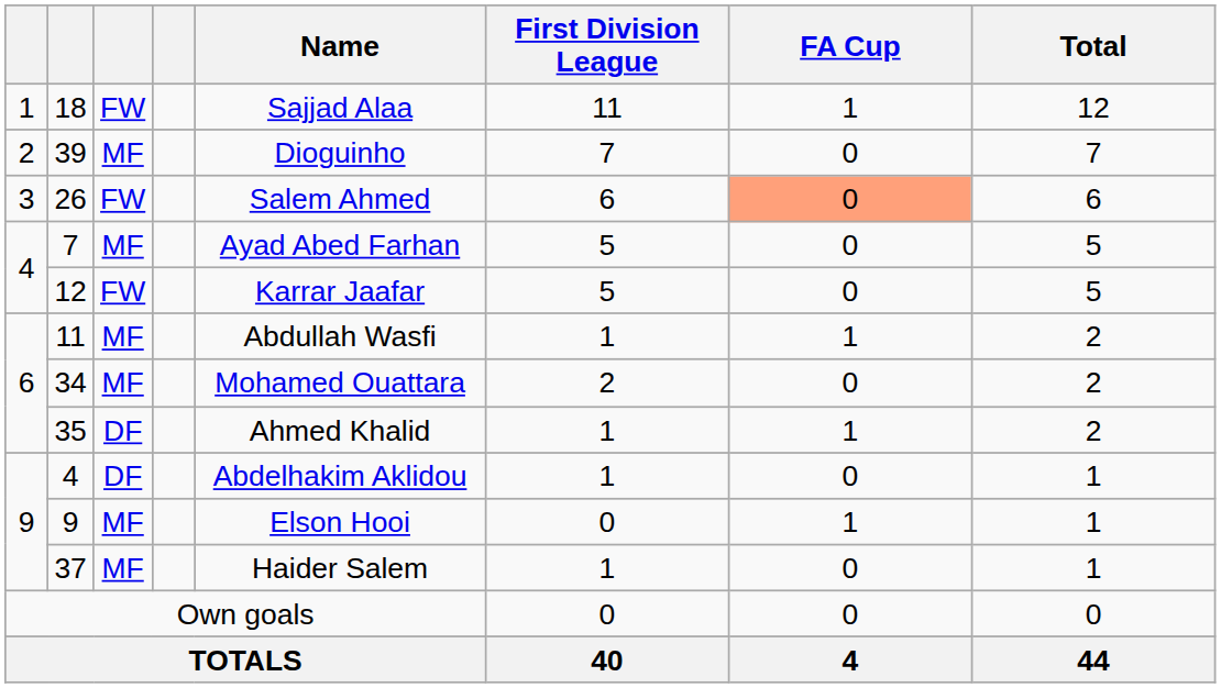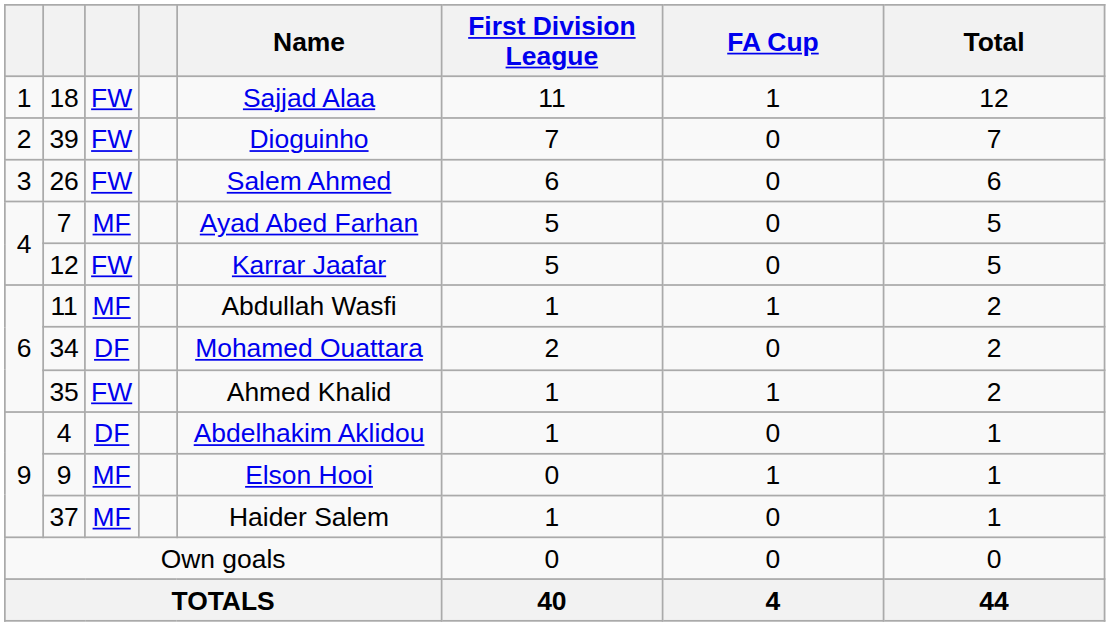39 | column 3: MF -> FW
26 | FA Cup: lightsalmon background -> no background
34 | column 3: MF -> DF
35 | column 3: DF -> FW
